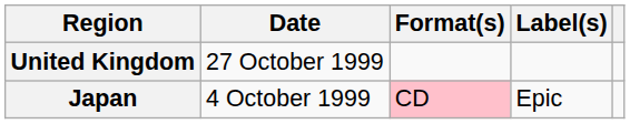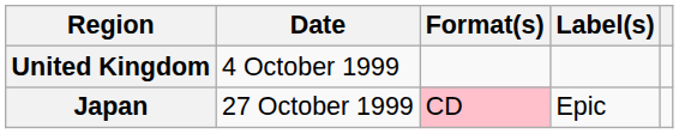United Kingdom | Date: 27 October 1999 -> 4 October 1999
Japan | Date: 4 October 1999 -> 27 October 1999
